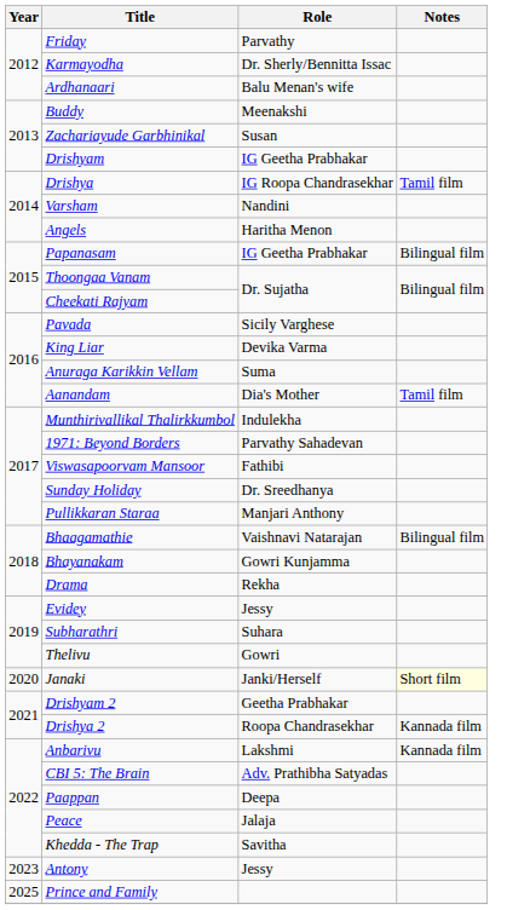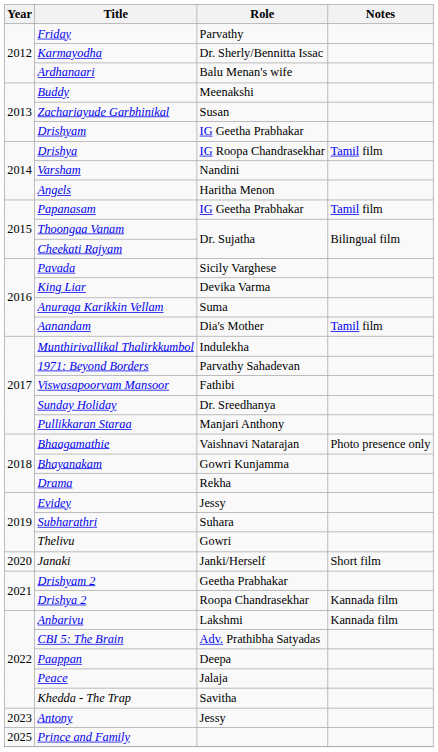Papanasam | Notes: Bilingual film -> Tamil film
Bhaagamathie | Notes: Bilingual film -> Photo presence only
Janaki | Notes: lightyellow background -> no background
